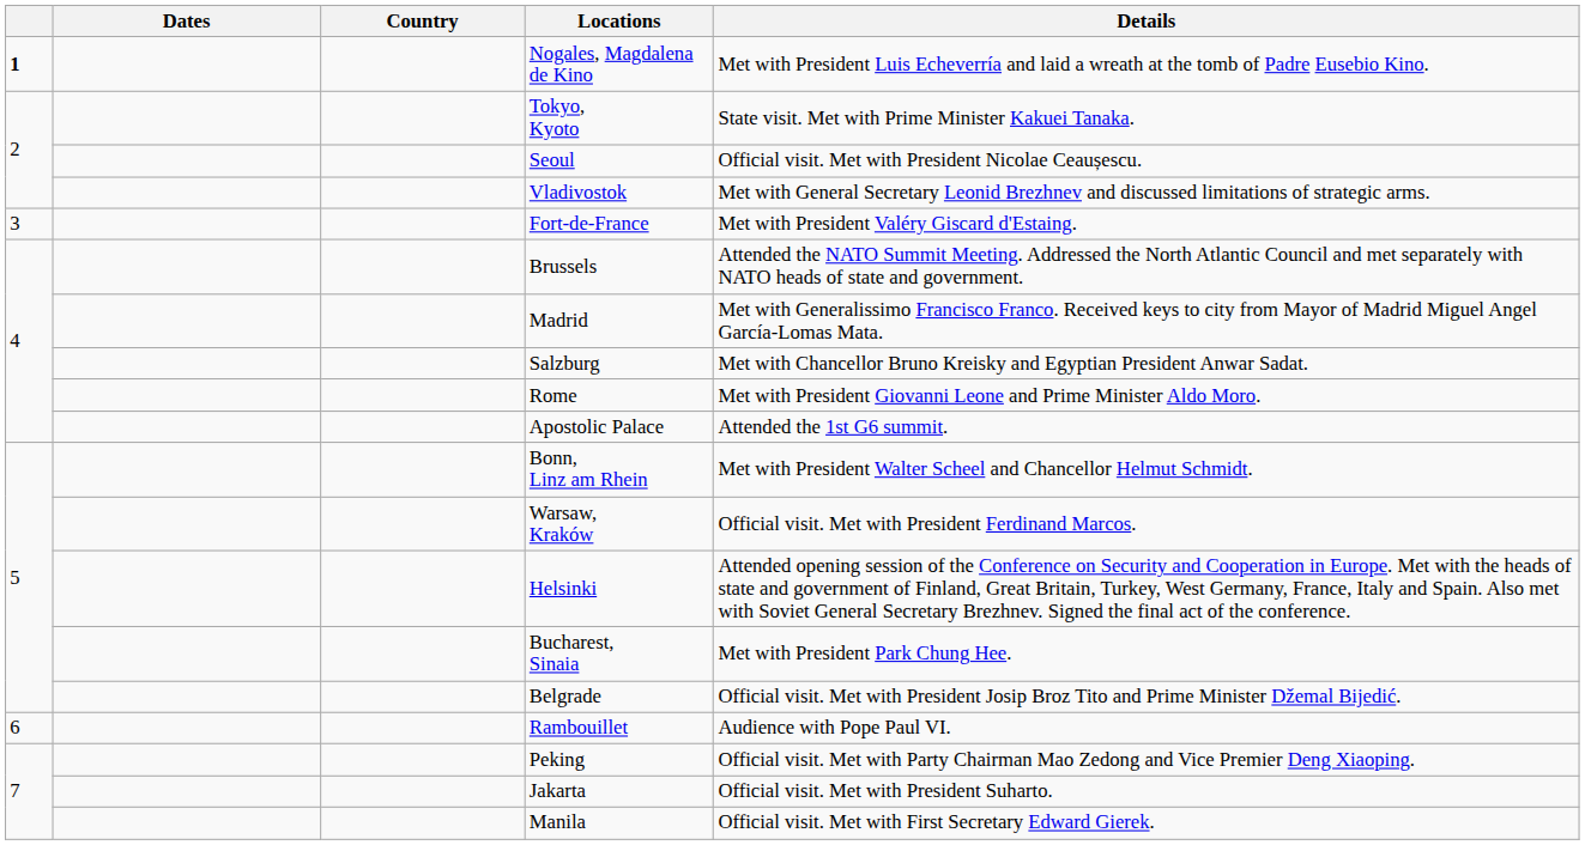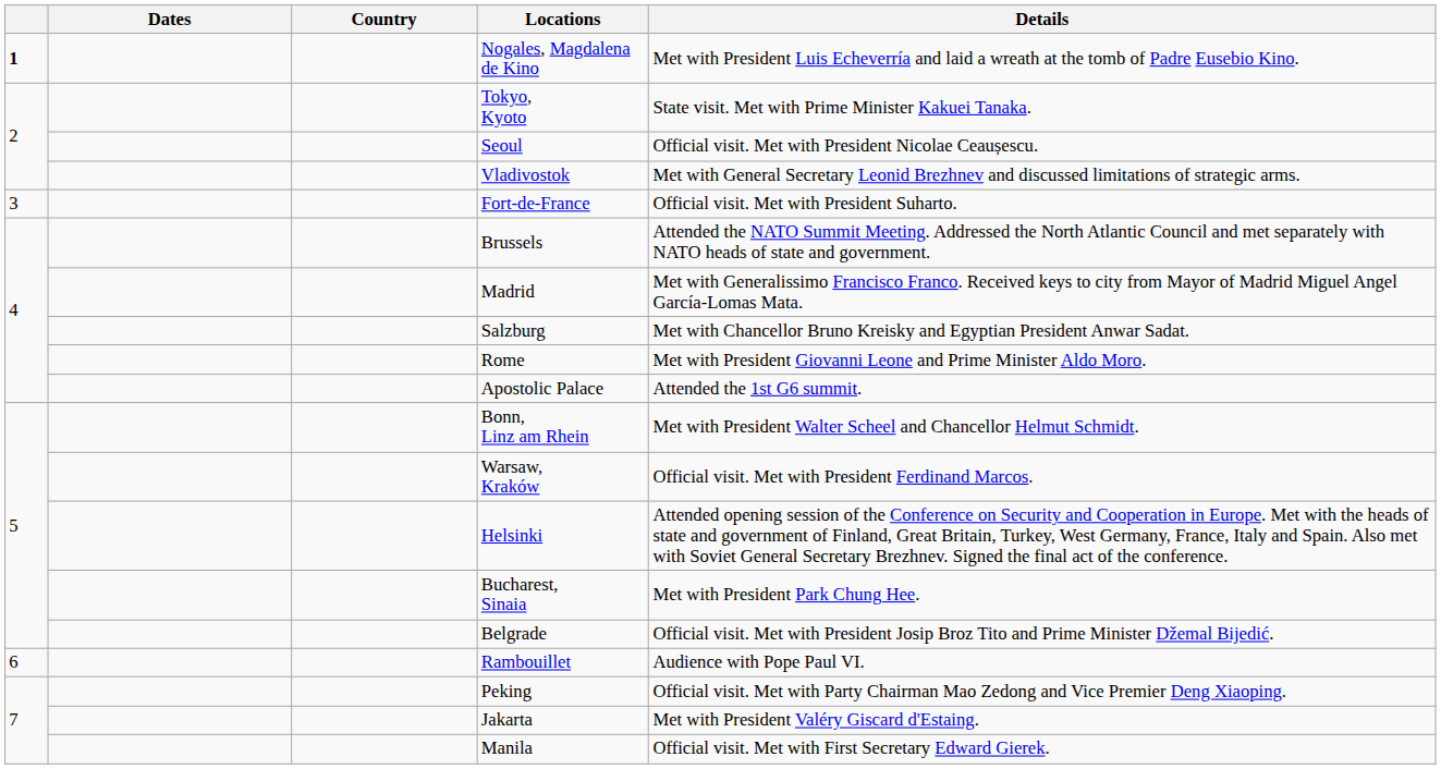Fort-de-France | Details: Met with President Valéry Giscard d'Estaing. -> Official visit. Met with President Suharto.
Jakarta | Details: Official visit. Met with President Suharto. -> Met with President Valéry Giscard d'Estaing.
